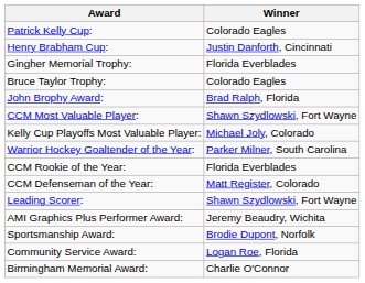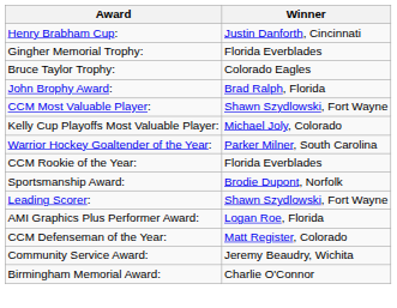- row: Patrick Kelly Cup: | Colorado Eagles
rows swapped: CCM Defenseman of the Year: <-> Sportsmanship Award:
AMI Graphics Plus Performer Award: | Winner: Jeremy Beaudry, Wichita -> Logan Roe, Florida
Community Service Award: | Winner: Logan Roe, Florida -> Jeremy Beaudry, Wichita
